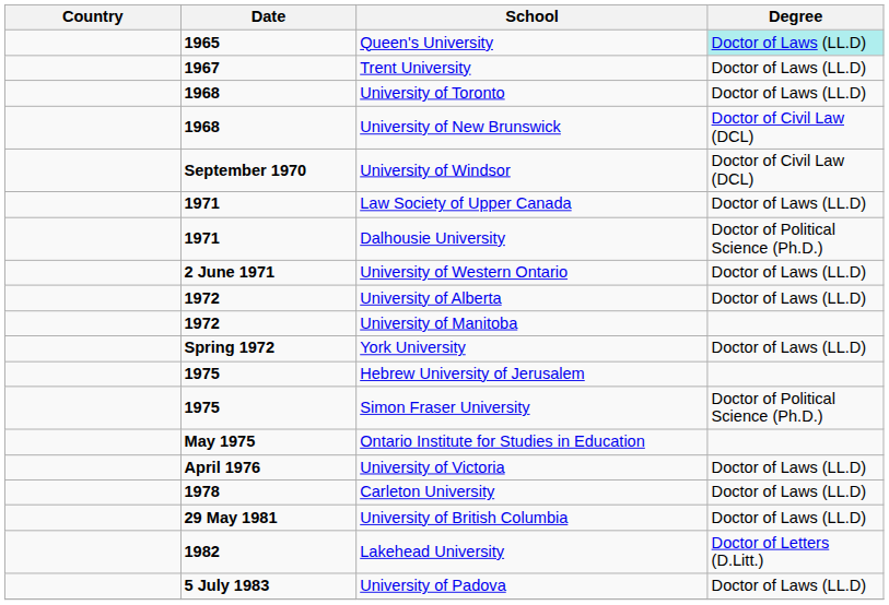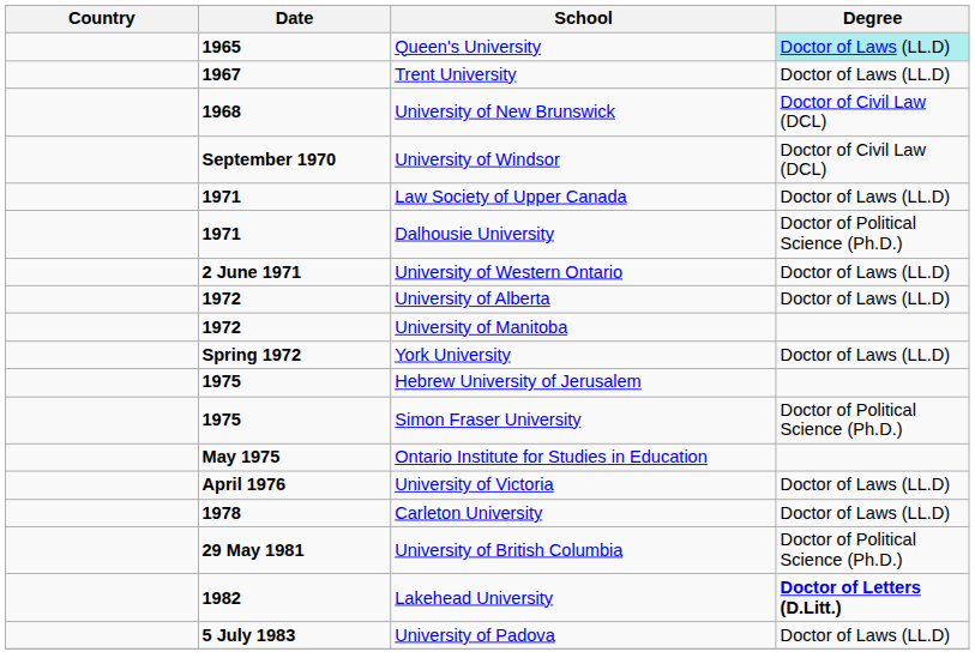- row: 1968 | University of Toronto | Doctor of Laws (LL.D)
University of British Columbia | Degree: Doctor of Laws (LL.D) -> Doctor of Political Science (Ph.D.)
Lakehead University | Degree: normal -> bold
